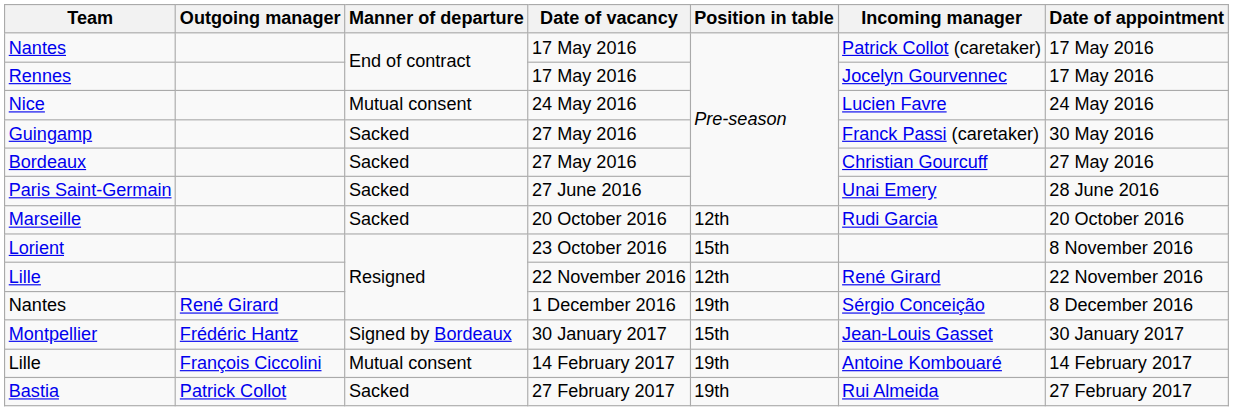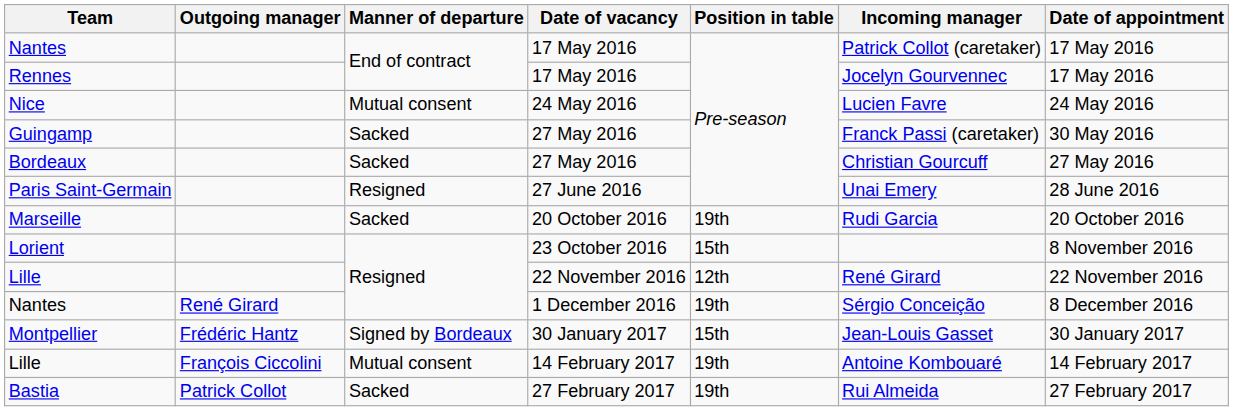Paris Saint-Germain | Manner of departure: Sacked -> Resigned
Marseille | Position in table: 12th -> 19th
